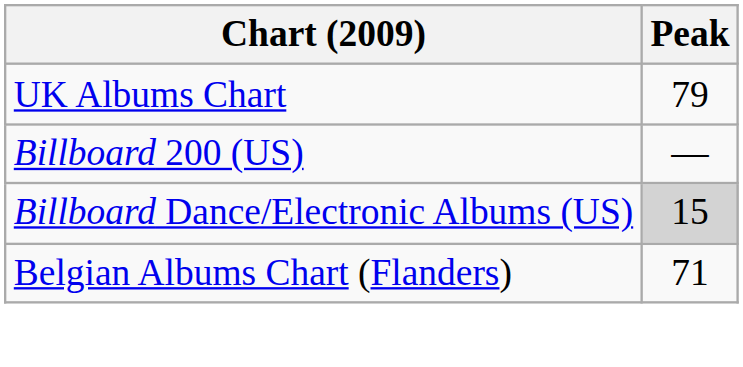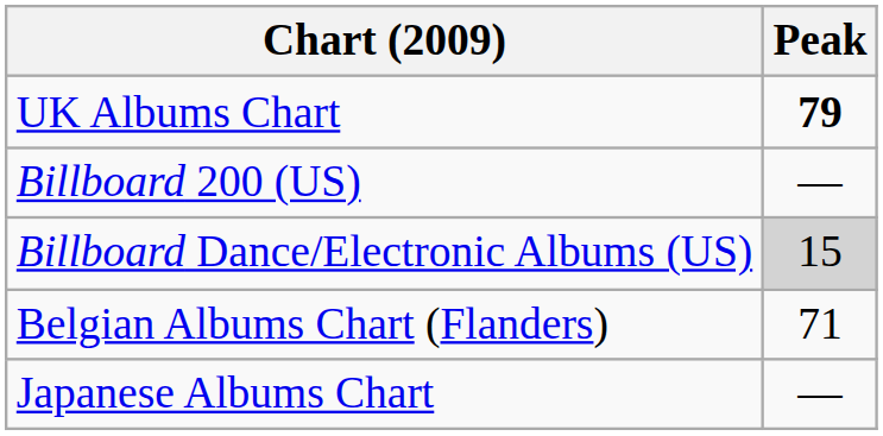UK Albums Chart | Peak: normal -> bold
+ row: Japanese Albums Chart | —
